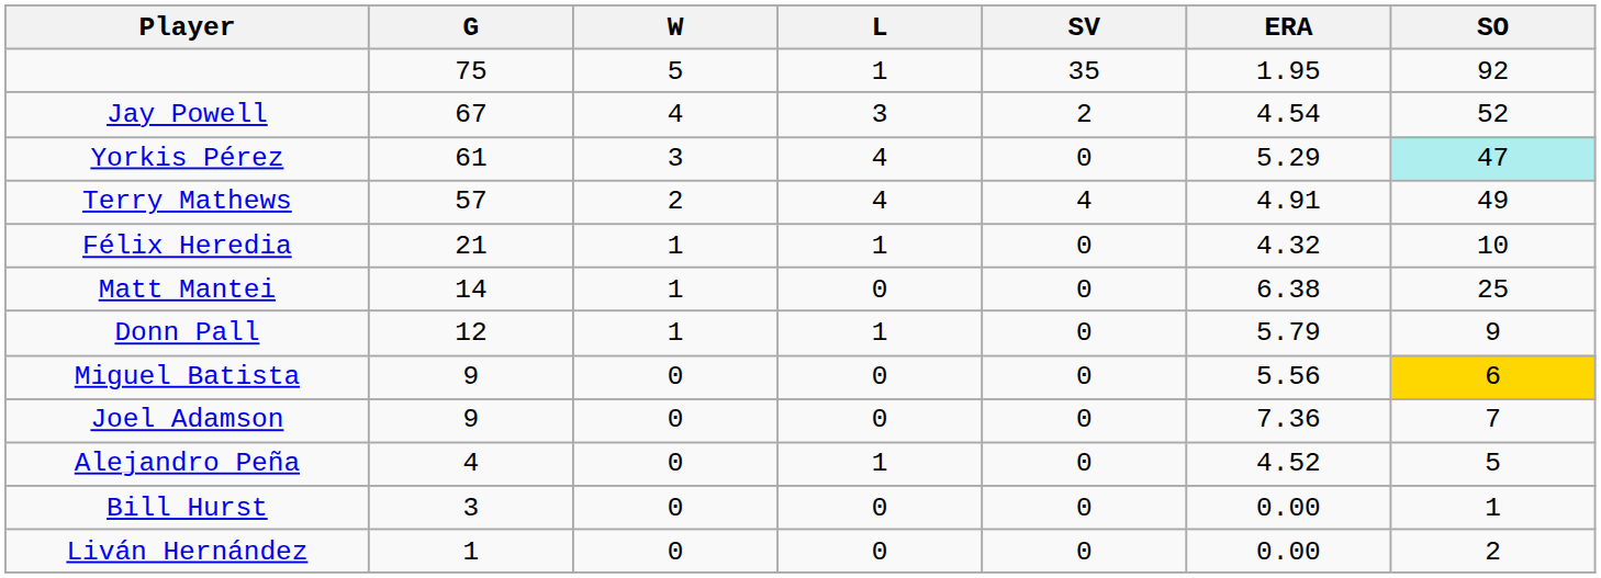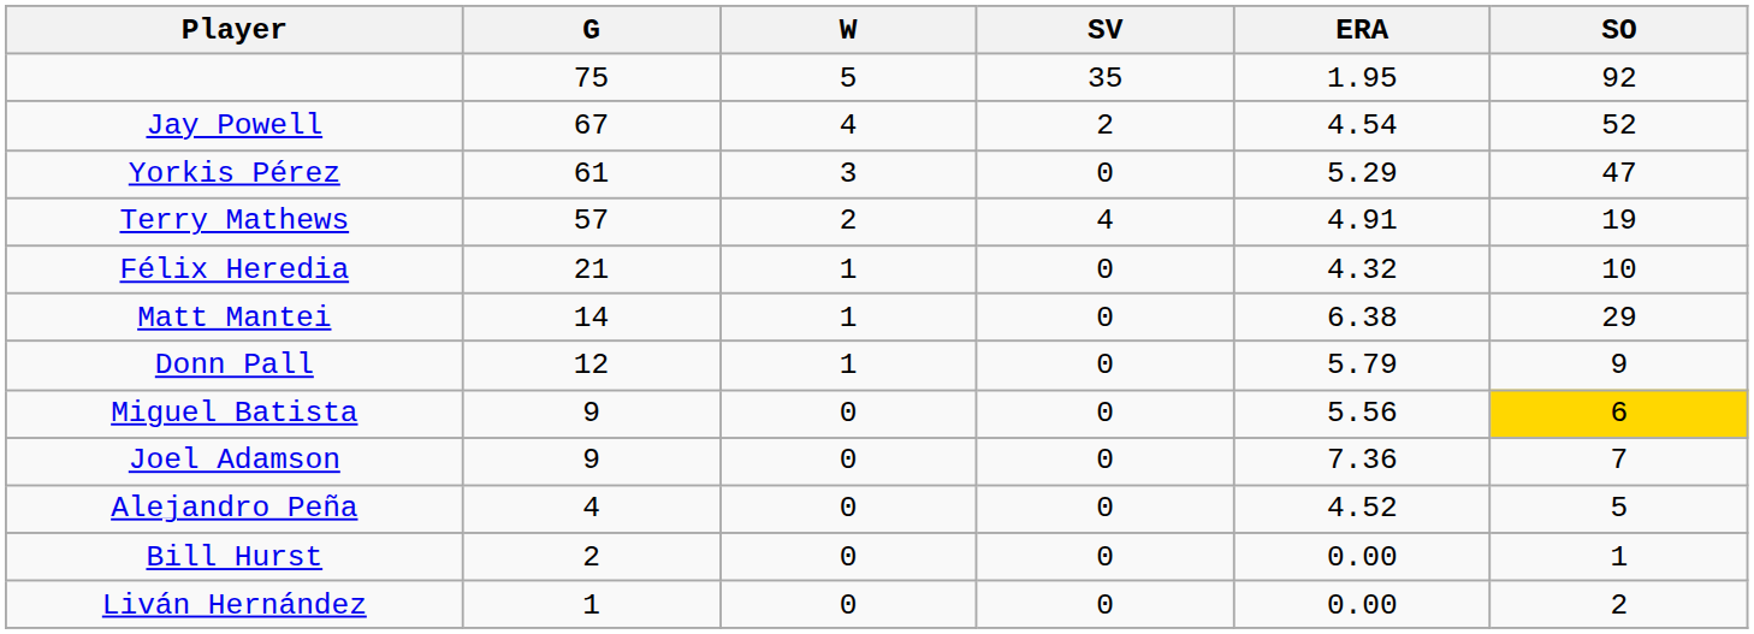- column: L | 1 | 3 | 4 | 4 | 1 | 0 | 1 | 0 | 0 | 1 | 0 | 0
Yorkis Pérez | SO: paleturquoise background -> no background
Terry Mathews | SO: 49 -> 19
Matt Mantei | SO: 25 -> 29
Bill Hurst | G: 3 -> 2
